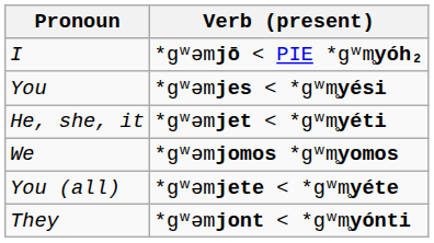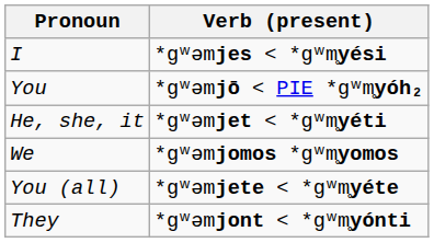I | Verb (present): *gʷəmjō < PIE *gʷm̥yóh₂ -> *gʷəmjes < *gʷm̥yési
You | Verb (present): *gʷəmjes < *gʷm̥yési -> *gʷəmjō < PIE *gʷm̥yóh₂
